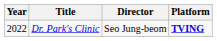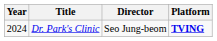Dr. Park's Clinic | Year: 2022 -> 2024
